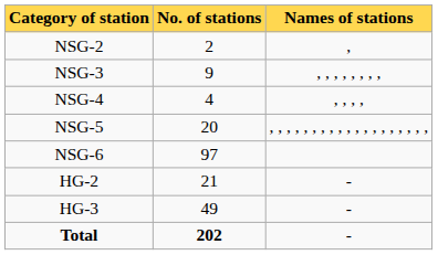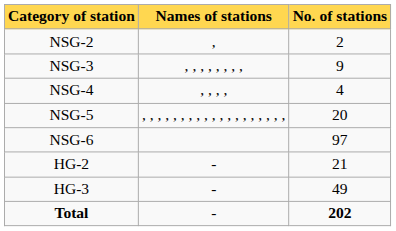columns swapped: No. of stations <-> Names of stations
